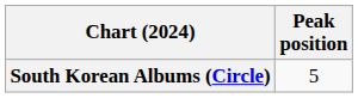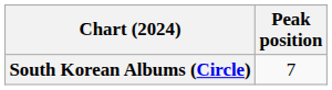South Korean Albums (Circle) | Peak position: 5 -> 7
